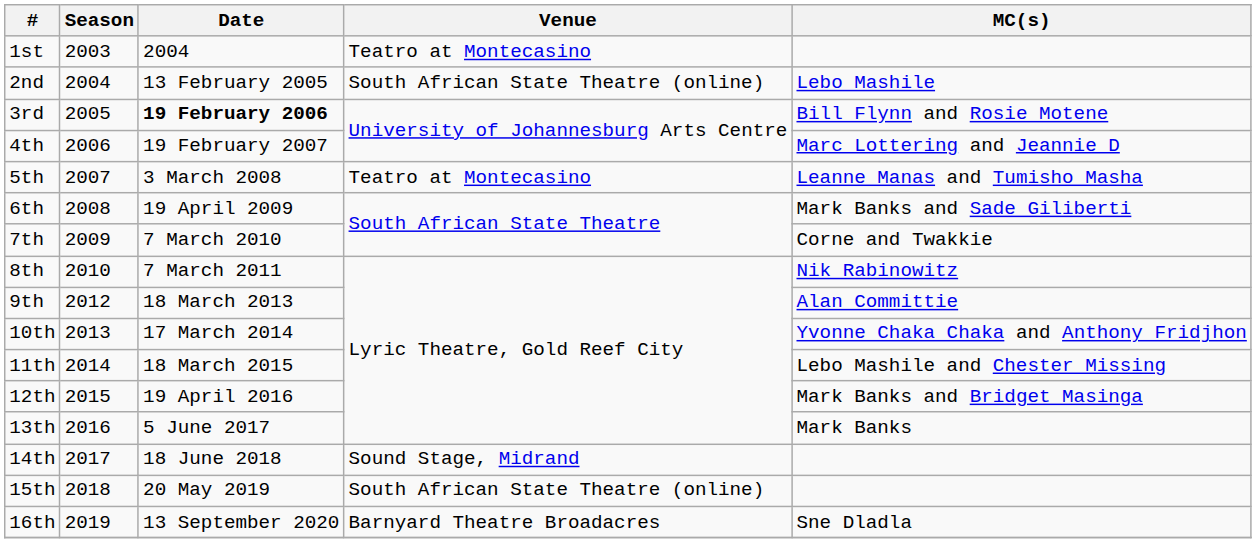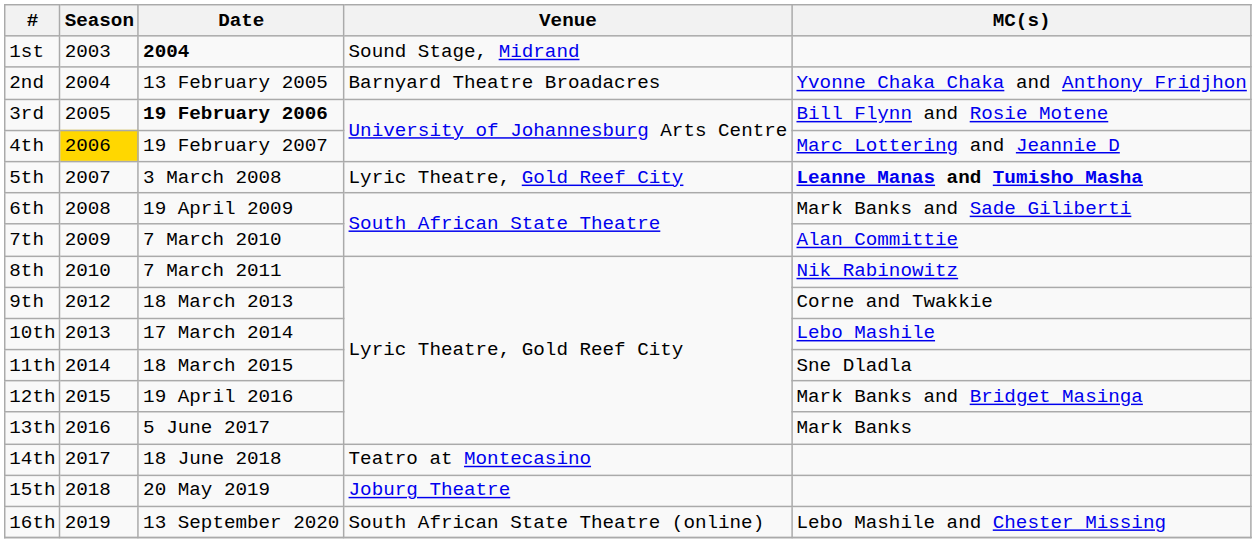1st | Date: normal -> bold
1st | Venue: Teatro at Montecasino -> Sound Stage, Midrand
2nd | Venue: South African State Theatre (online) -> Barnyard Theatre Broadacres
2nd | MC(s): Lebo Mashile -> Yvonne Chaka Chaka and Anthony Fridjhon
4th | Season: no background -> gold background
5th | Venue: Teatro at Montecasino -> Lyric Theatre, Gold Reef City
5th | MC(s): normal -> bold
7th | MC(s): Corne and Twakkie -> Alan Committie
9th | MC(s): Alan Committie -> Corne and Twakkie
10th | MC(s): Yvonne Chaka Chaka and Anthony Fridjhon -> Lebo Mashile
11th | MC(s): Lebo Mashile and Chester Missing -> Sne Dladla
14th | Venue: Sound Stage, Midrand -> Teatro at Montecasino
15th | Venue: South African State Theatre (online) -> Joburg Theatre
16th | Venue: Barnyard Theatre Broadacres -> South African State Theatre (online)
16th | MC(s): Sne Dladla -> Lebo Mashile and Chester Missing
